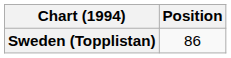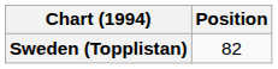Sweden (Topplistan) | Position: 86 -> 82
